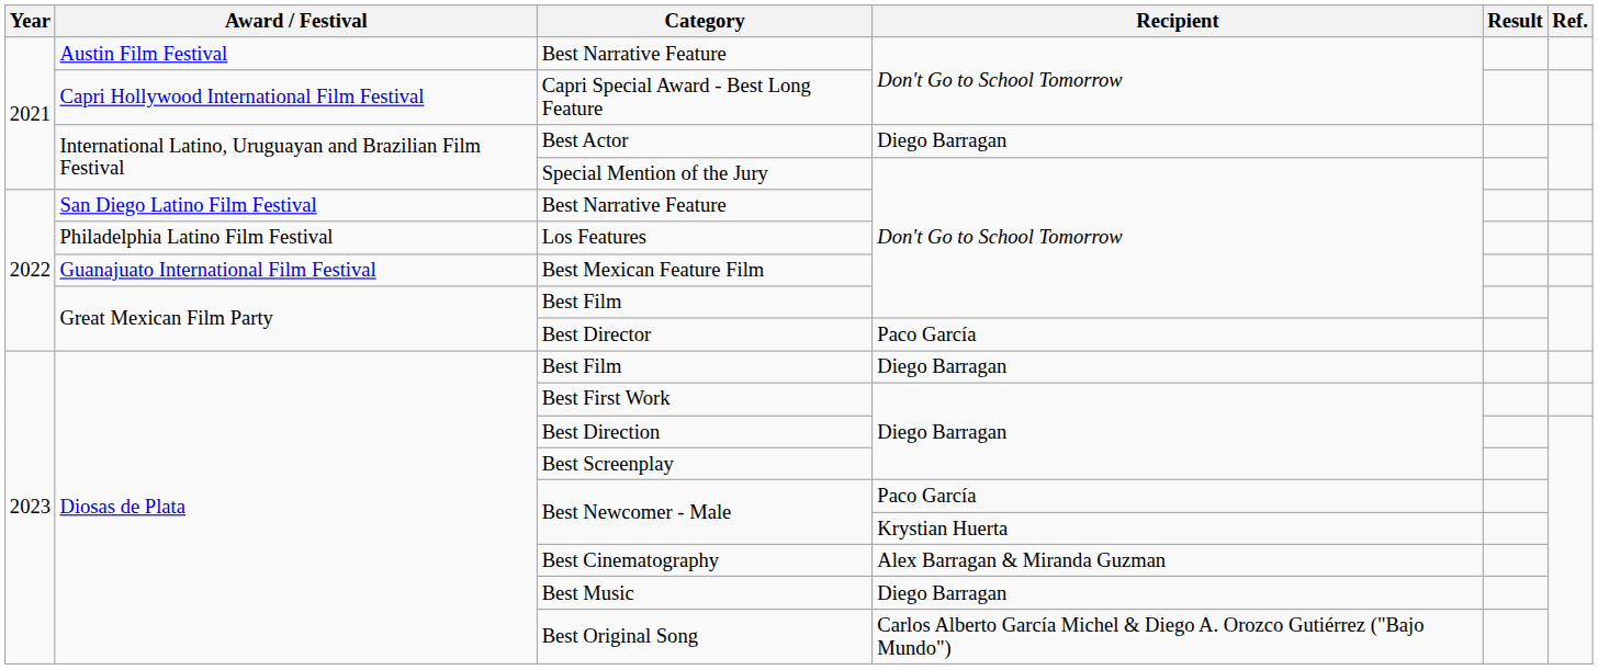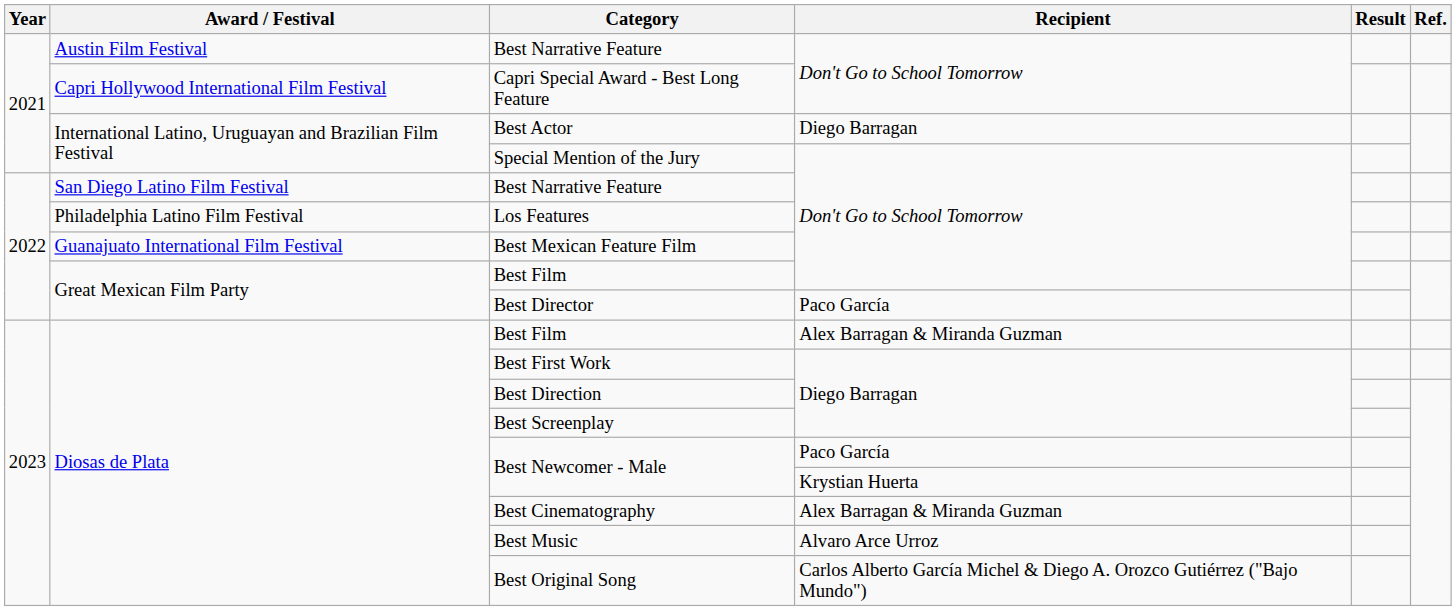Diosas de Plata / Best Film | Recipient: Diego Barragan -> Alex Barragan & Miranda Guzman
Best Music | Recipient: Diego Barragan -> Alvaro Arce Urroz
